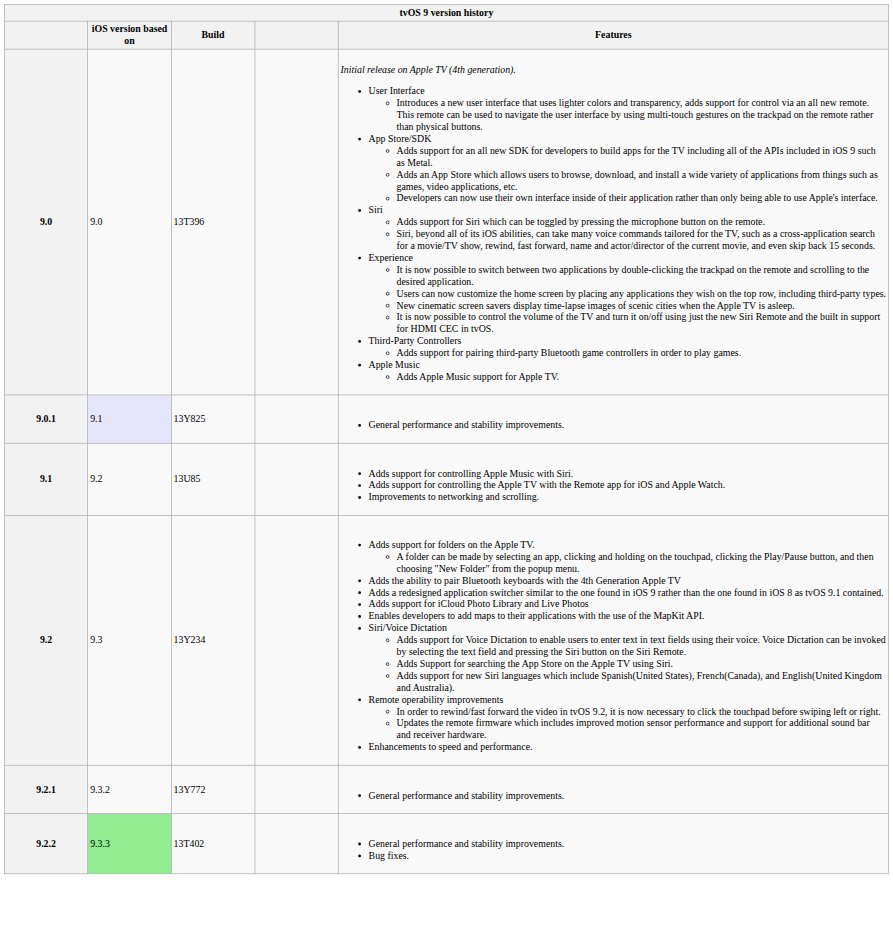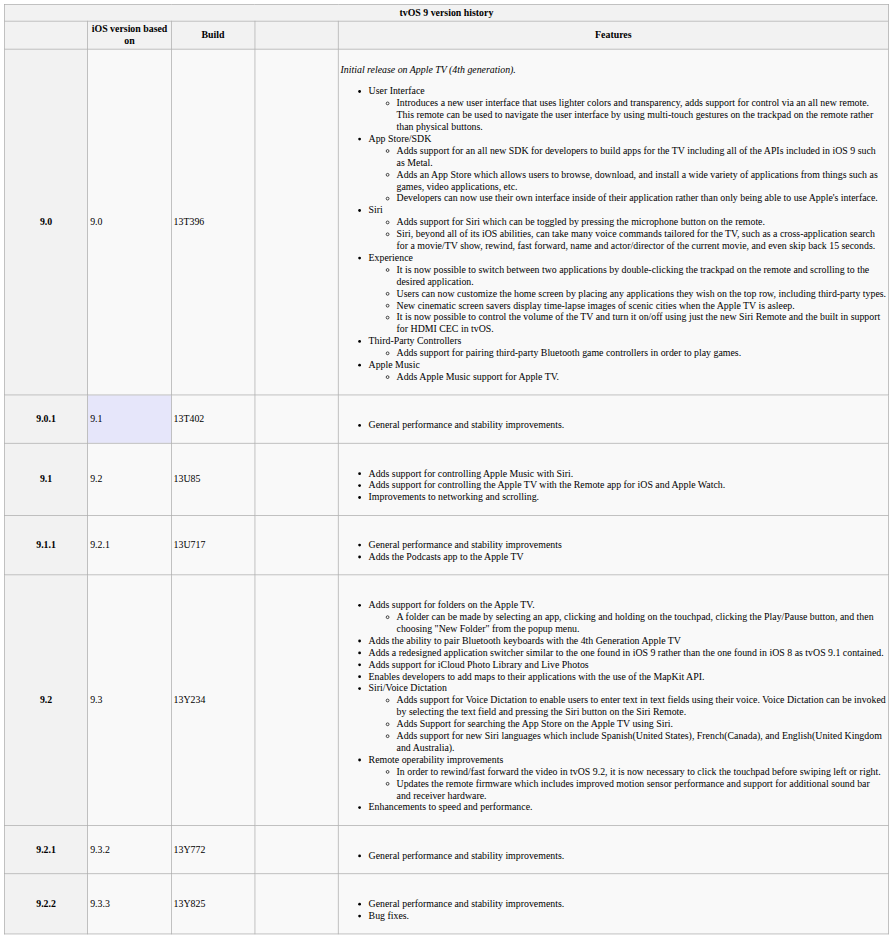9.0.1 | Build: 13Y825 -> 13T402
+ row: 9.1.1 | 9.2.1 | 13U717 | General performance and stability improvements Adds the Podcasts app to the Apple TV
9.2.2 | iOS version based on: lightgreen background -> no background
9.2.2 | Build: 13T402 -> 13Y825
